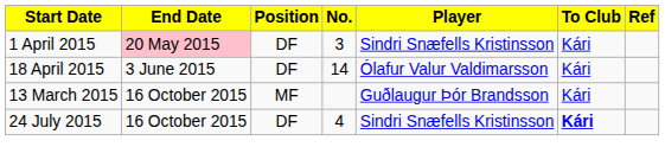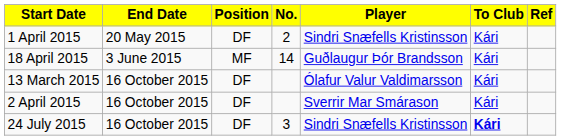1 April 2015 | End Date: pink background -> no background
1 April 2015 | No.: 3 -> 2
18 April 2015 | Position: DF -> MF
18 April 2015 | Player: Ólafur Valur Valdimarsson -> Guðlaugur Þór Brandsson
13 March 2015 | Position: MF -> DF
13 March 2015 | Player: Guðlaugur Þór Brandsson -> Ólafur Valur Valdimarsson
+ row: 2 April 2015 | 16 October 2015 | DF | Sverrir Mar Smárason | Kári
24 July 2015 | No.: 4 -> 3
